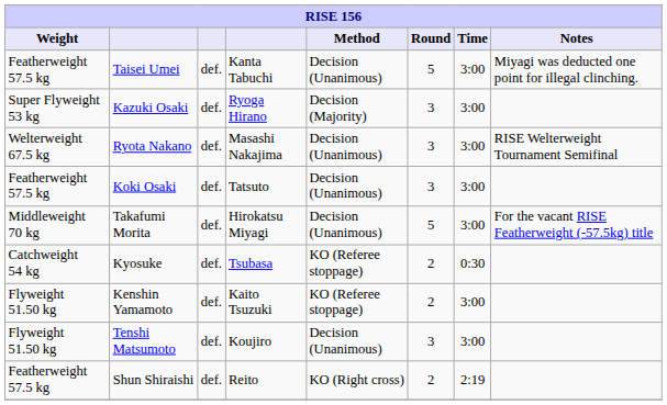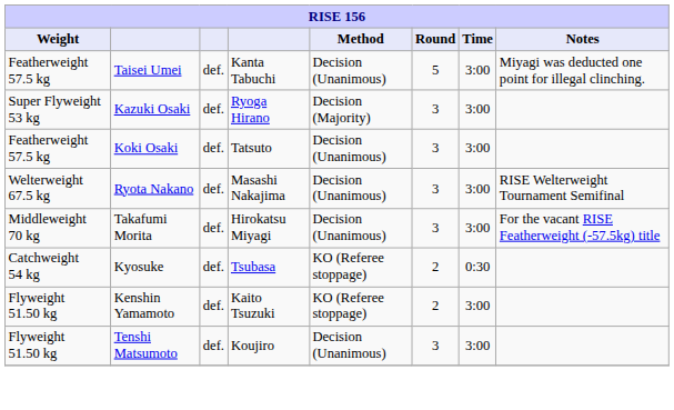rows swapped: Ryota Nakano <-> Koki Osaki
Takafumi Morita | Round: 5 -> 3
- row: Featherweight 57.5 kg | Shun Shiraishi | def. | Reito | KO (Right cross) | 2 | 2:19
